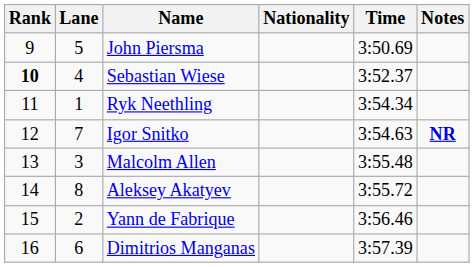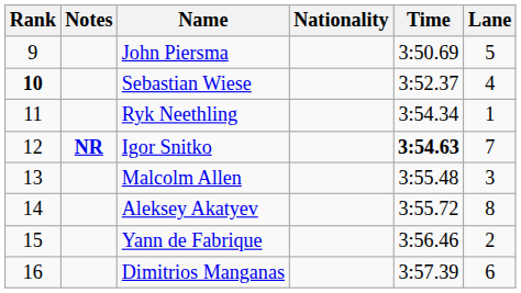columns swapped: Lane <-> Notes
Igor Snitko | Time: normal -> bold
